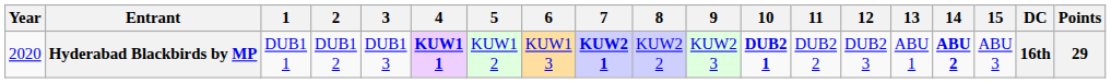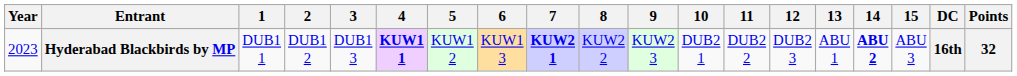Hyderabad Blackbirds by MP | Year: 2020 -> 2023
Hyderabad Blackbirds by MP | 10: bold -> normal
Hyderabad Blackbirds by MP | Points: 29 -> 32
